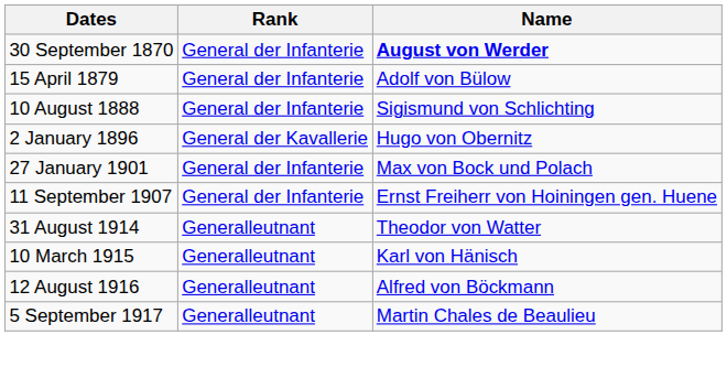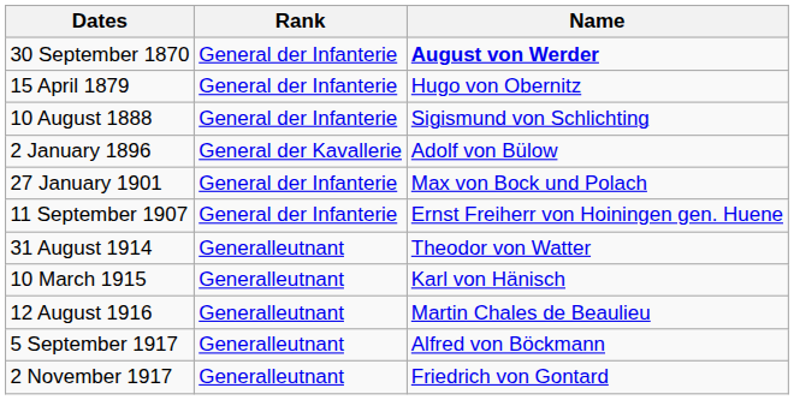15 April 1879 | Name: Adolf von Bülow -> Hugo von Obernitz
2 January 1896 | Name: Hugo von Obernitz -> Adolf von Bülow
12 August 1916 | Name: Alfred von Böckmann -> Martin Chales de Beaulieu
5 September 1917 | Name: Martin Chales de Beaulieu -> Alfred von Böckmann
+ row: 2 November 1917 | Generalleutnant | Friedrich von Gontard
